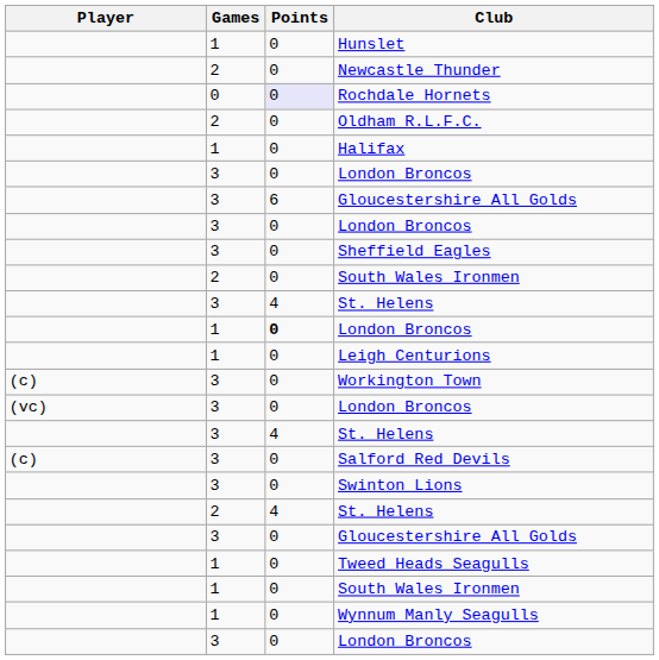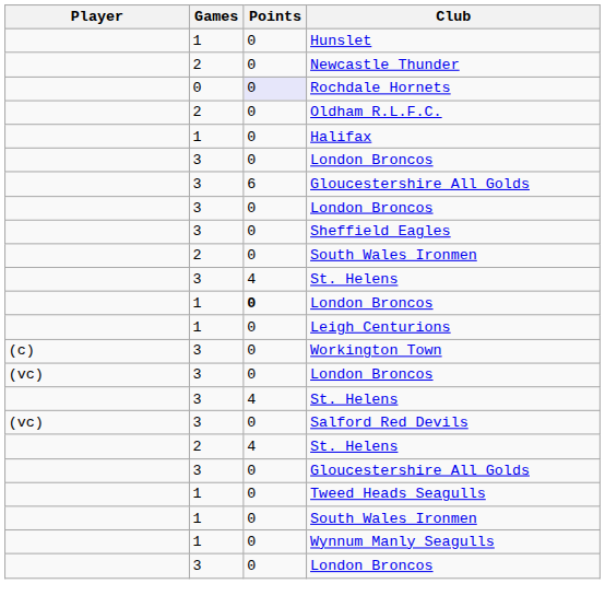Salford Red Devils | Player: (c) -> (vc)
- row: 3 | 0 | Swinton Lions
